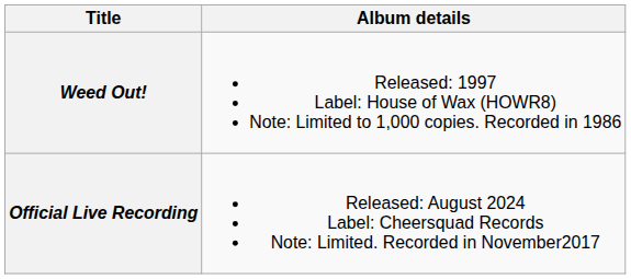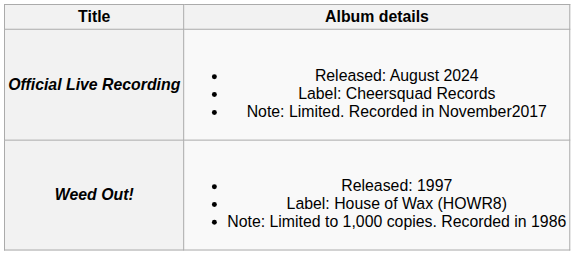rows swapped: Weed Out! <-> Official Live Recording
